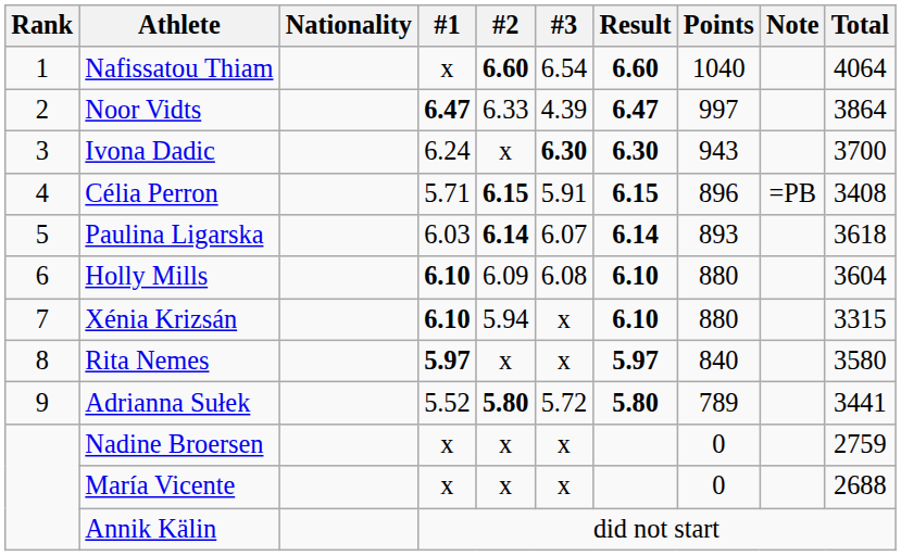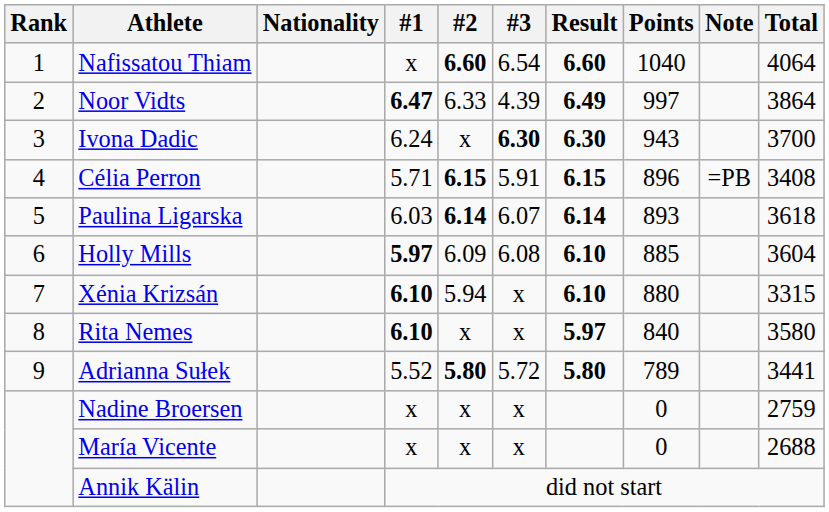Noor Vidts | Result: 6.47 -> 6.49
Holly Mills | #1: 6.10 -> 5.97
Holly Mills | Points: 880 -> 885
Rita Nemes | #1: 5.97 -> 6.10
